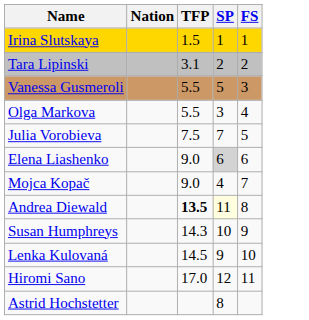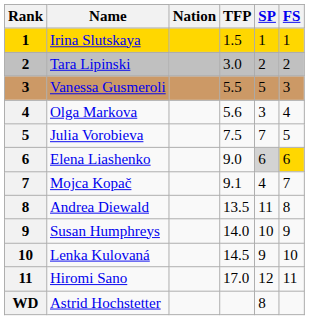+ column: Rank | 1 | 2 | 3 | 4 | 5 | 6 | 7 | 8 | 9 | 10 | 11 | WD
Tara Lipinski | TFP: 3.1 -> 3.0
Olga Markova | TFP: 5.5 -> 5.6
Elena Liashenko | FS: no background -> gold background
Mojca Kopač | TFP: 9.0 -> 9.1
Andrea Diewald | TFP: bold -> normal
Andrea Diewald | SP: lightyellow background -> no background
Susan Humphreys | TFP: 14.3 -> 14.0
